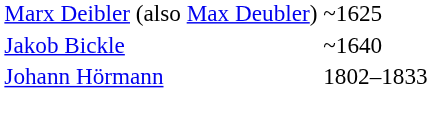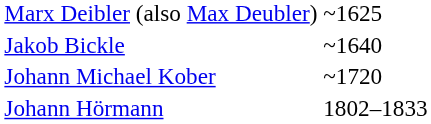+ row: Johann Michael Kober | ~1720
